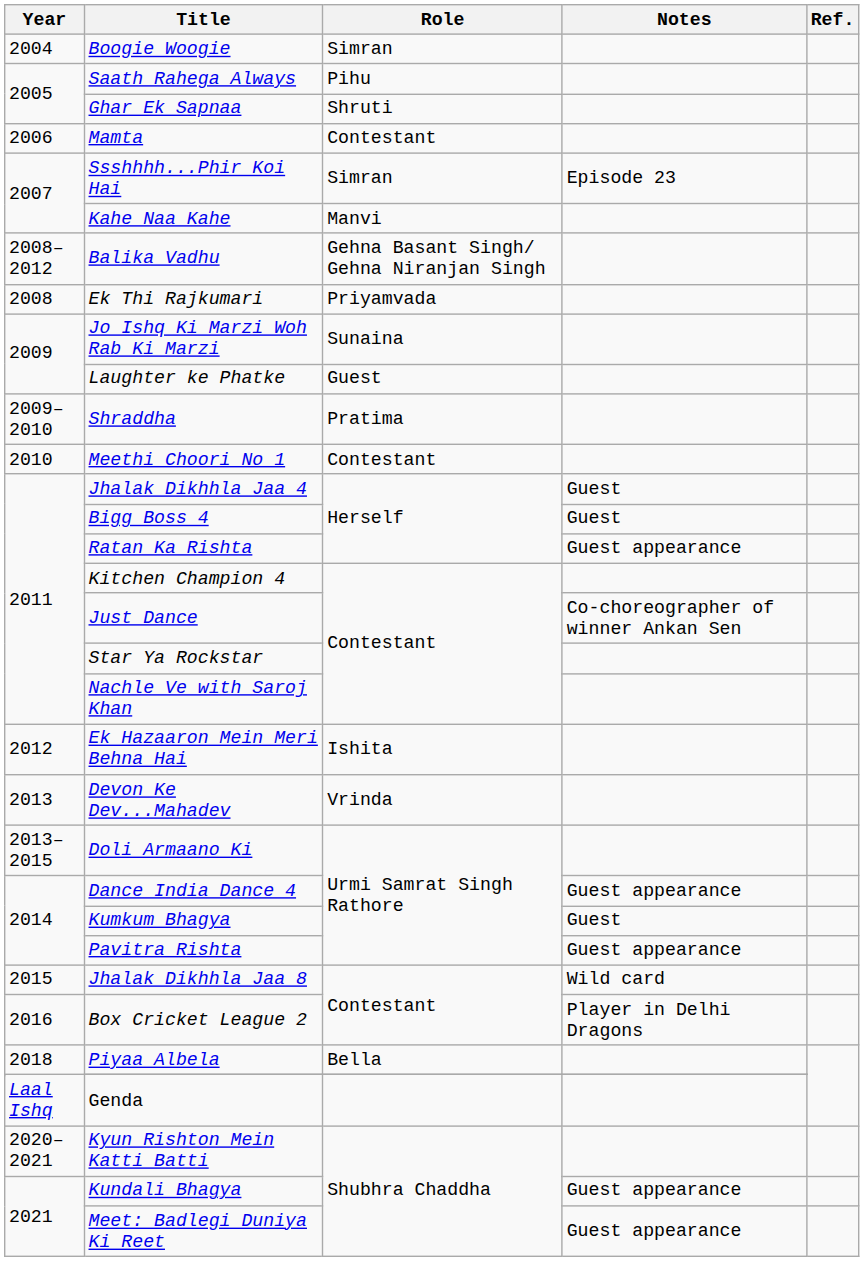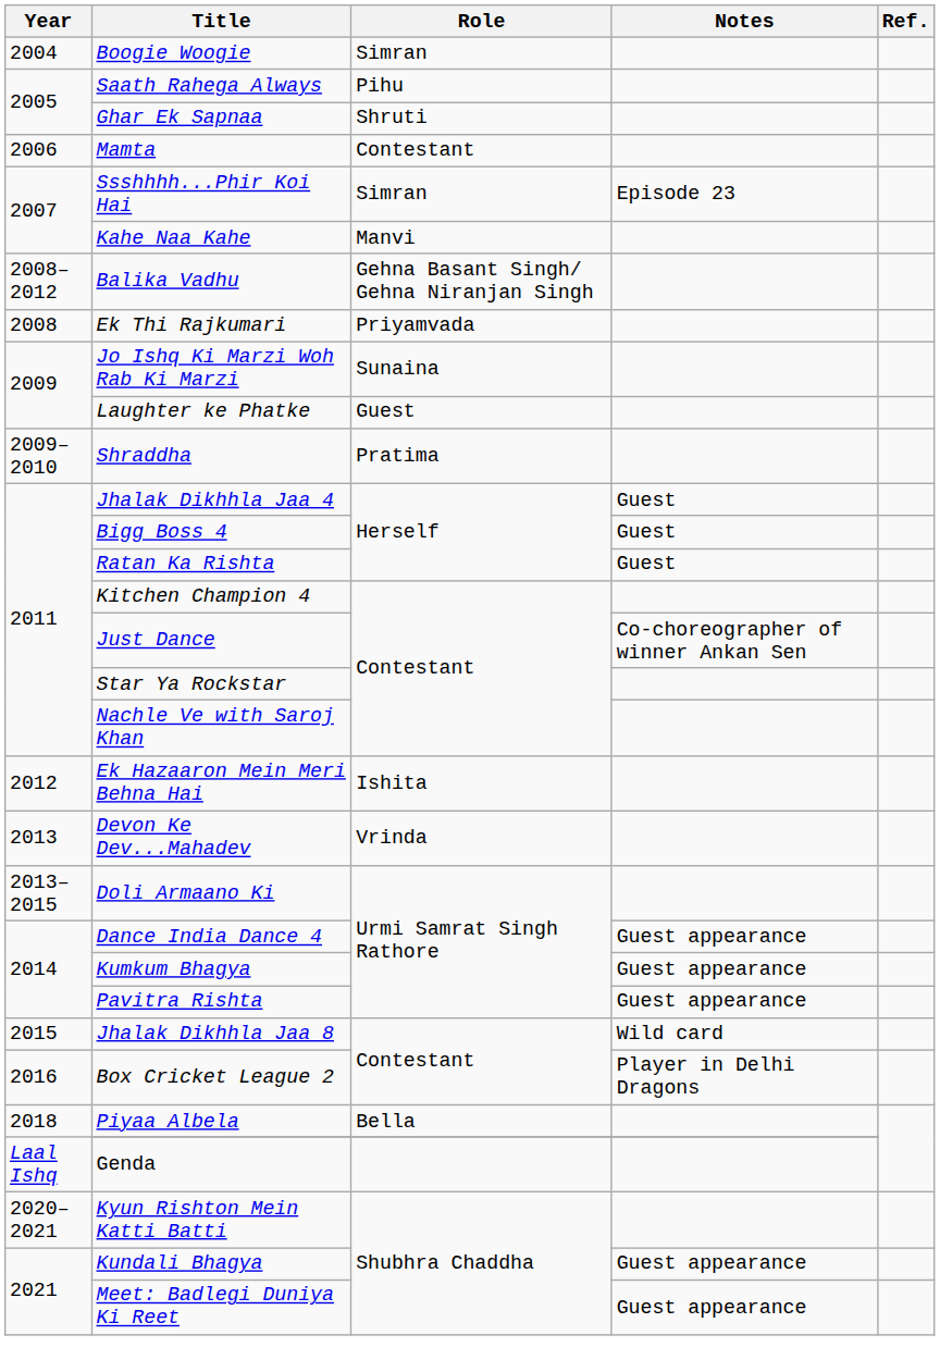- row: 2010 | Meethi Choori No 1 | Contestant
Ratan Ka Rishta | Notes: Guest appearance -> Guest
Kumkum Bhagya | Notes: Guest -> Guest appearance
